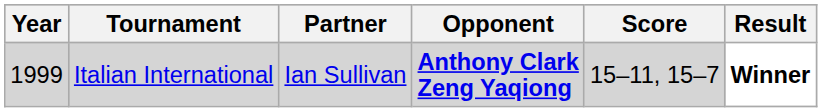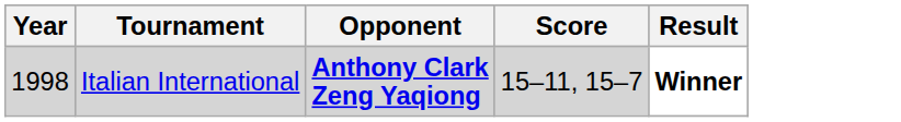- column: Partner | Ian Sullivan
Italian International | Year: 1999 -> 1998
